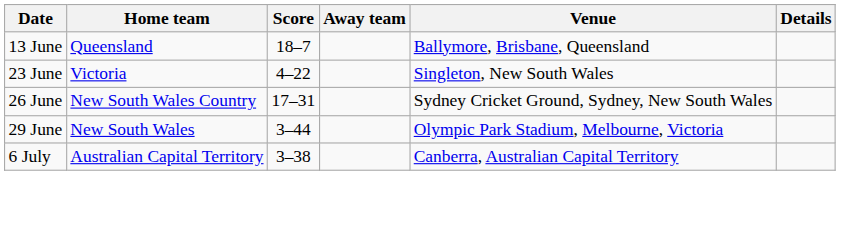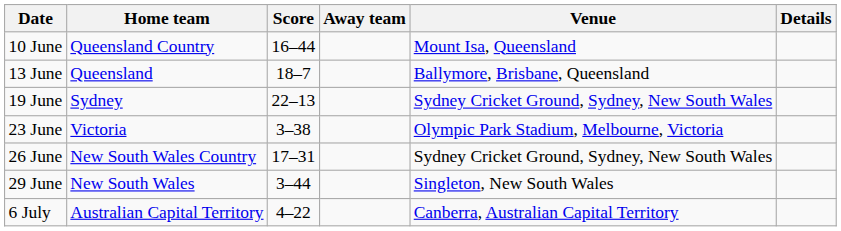+ row: 10 June | Queensland Country | 16–44 | Mount Isa, Queensland
+ row: 19 June | Sydney | 22–13 | Sydney Cricket Ground, Sydney, New South Wales
23 June | Score: 4–22 -> 3–38
23 June | Venue: Singleton, New South Wales -> Olympic Park Stadium, Melbourne, Victoria
29 June | Venue: Olympic Park Stadium, Melbourne, Victoria -> Singleton, New South Wales
6 July | Score: 3–38 -> 4–22
